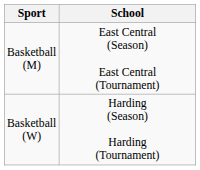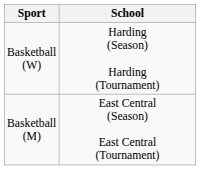rows swapped: Basketball (M) <-> Basketball (W)
